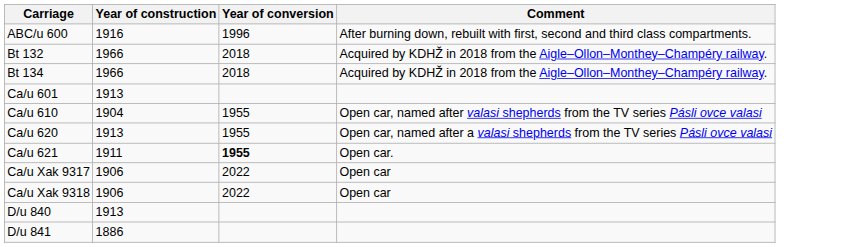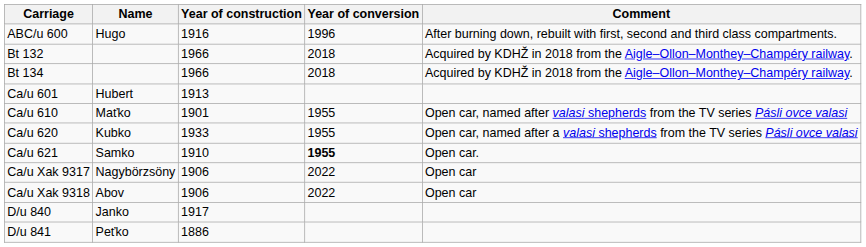+ column: Name | Hugo | Hubert | Maťko | Kubko | Samko | Nagybörzsöny | Abov | Janko | Peťko
Ca/u 610 | Year of construction: 1904 -> 1901
Ca/u 620 | Year of construction: 1913 -> 1933
Ca/u 621 | Year of construction: 1911 -> 1910
D/u 840 | Year of construction: 1913 -> 1917
